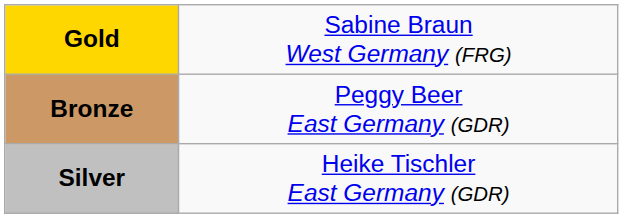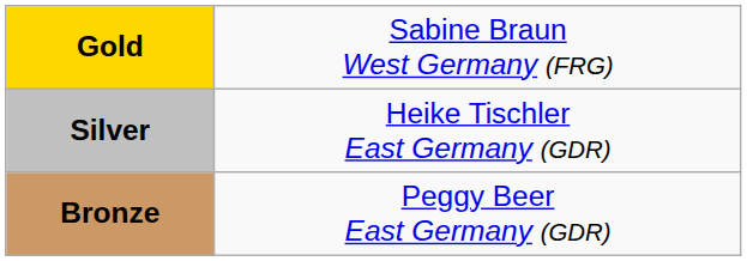rows swapped: Silver <-> Bronze
